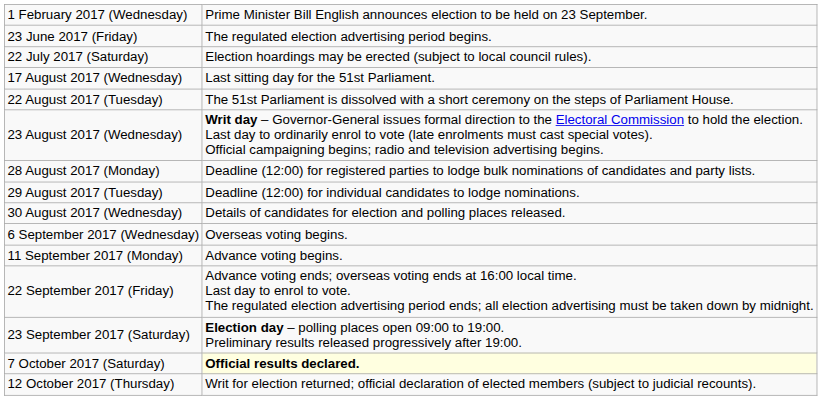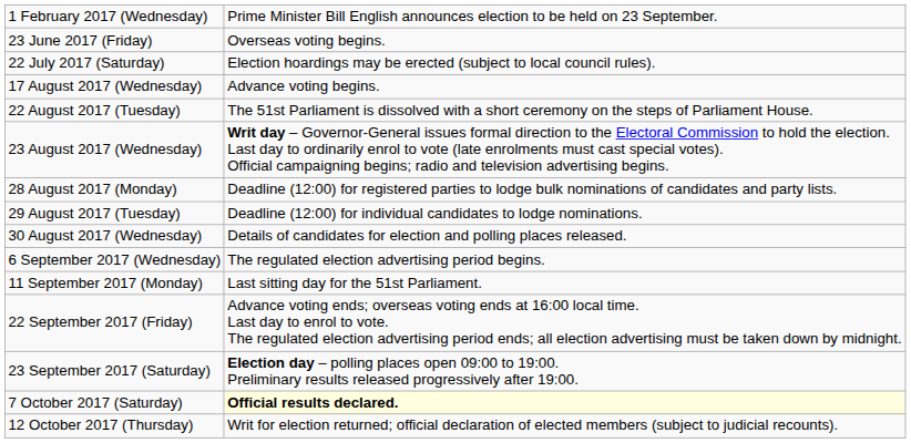23 June 2017 (Friday) | column 2: The regulated election advertising period begins. -> Overseas voting begins.
17 August 2017 (Wednesday) | column 2: Last sitting day for the 51st Parliament. -> Advance voting begins.
6 September 2017 (Wednesday) | column 2: Overseas voting begins. -> The regulated election advertising period begins.
11 September 2017 (Monday) | column 2: Advance voting begins. -> Last sitting day for the 51st Parliament.
